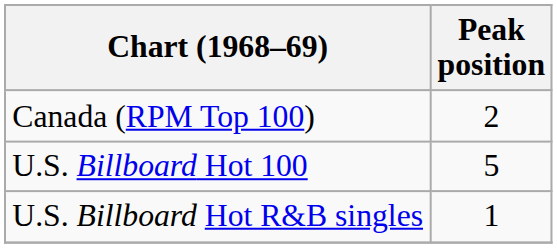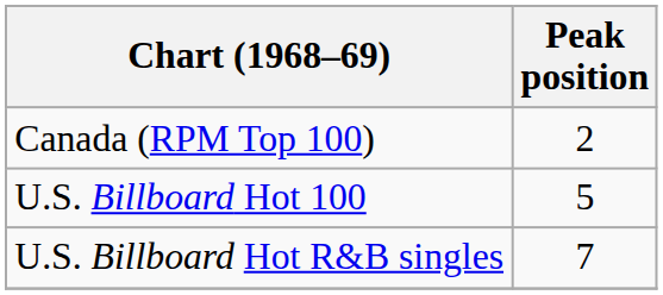U.S. Billboard Hot R&B singles | Peak position: 1 -> 7
